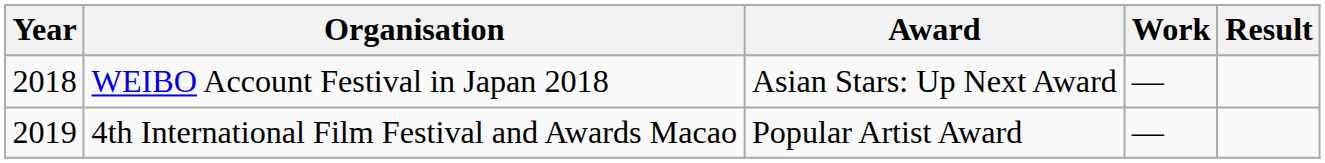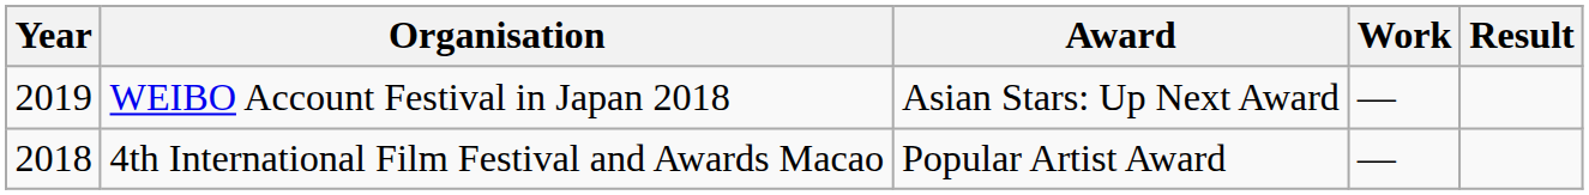WEIBO Account Festival in Japan 2018 | Year: 2018 -> 2019
4th International Film Festival and Awards Macao | Year: 2019 -> 2018
